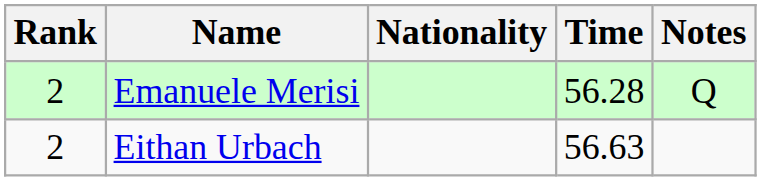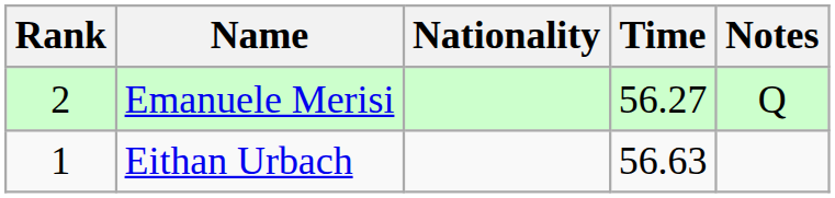Emanuele Merisi | Time: 56.28 -> 56.27
Eithan Urbach | Rank: 2 -> 1
